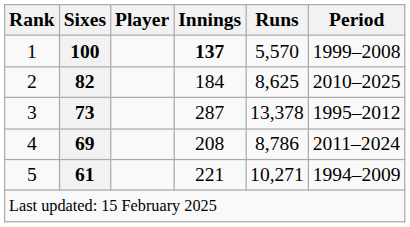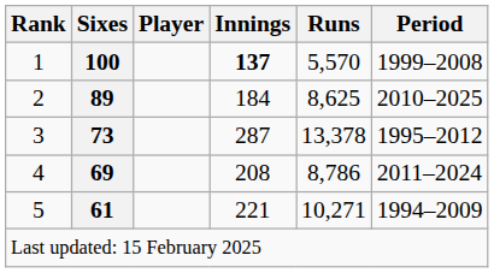2 | Sixes: 82 -> 89
